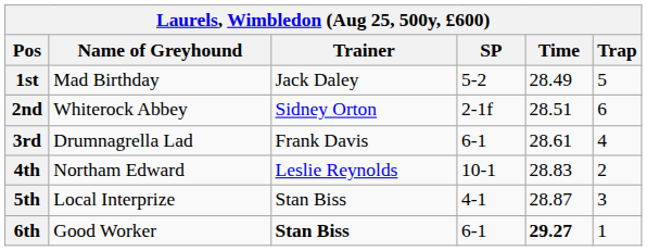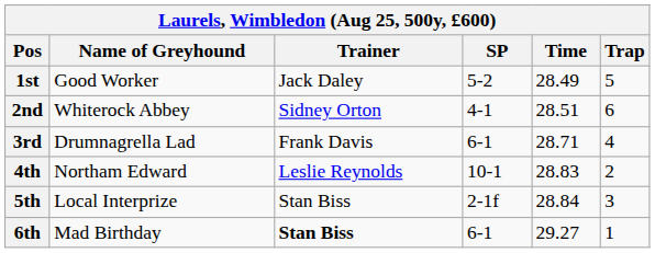1st | Name of Greyhound: Mad Birthday -> Good Worker
2nd | SP: 2-1f -> 4-1
3rd | Time: 28.61 -> 28.71
5th | SP: 4-1 -> 2-1f
5th | Time: 28.87 -> 28.84
6th | Name of Greyhound: Good Worker -> Mad Birthday
6th | Time: bold -> normal
